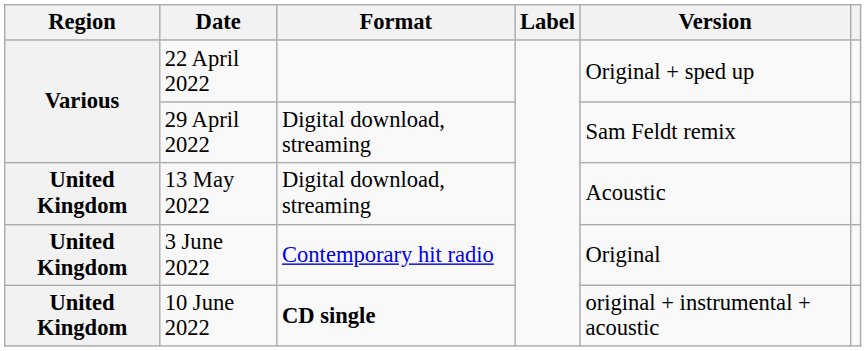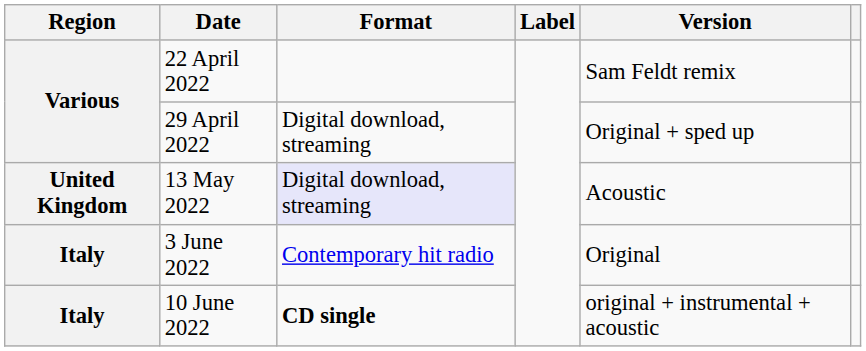22 April 2022 | Version: Original + sped up -> Sam Feldt remix
29 April 2022 | Version: Sam Feldt remix -> Original + sped up
13 May 2022 | Format: no background -> lavender background
3 June 2022 | Region: United Kingdom -> Italy
10 June 2022 | Region: United Kingdom -> Italy
